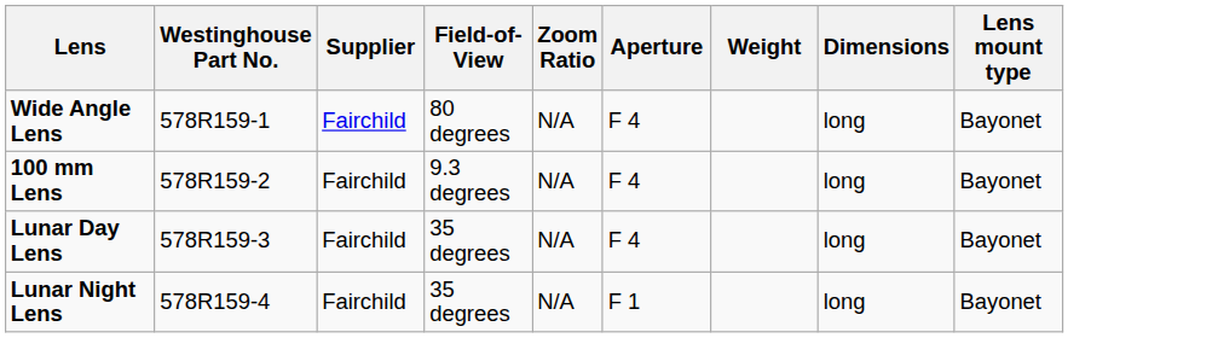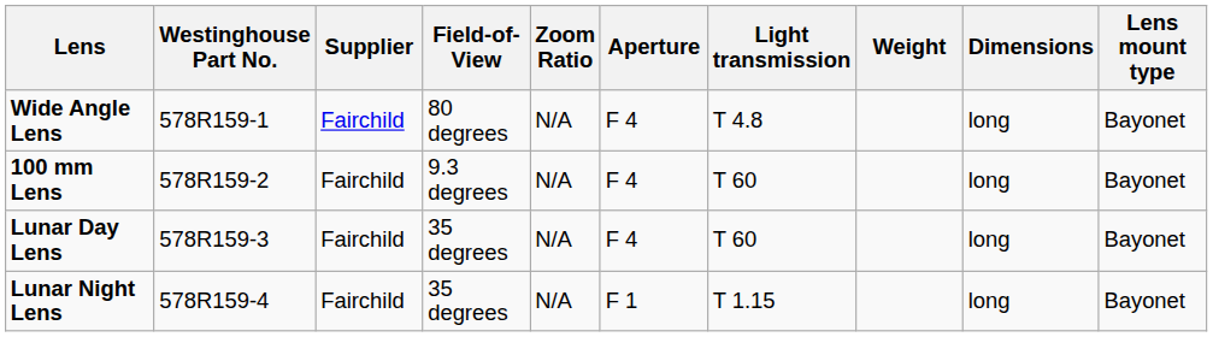+ column: Light transmission | T 4.8 | T 60 | T 60 | T 1.15
